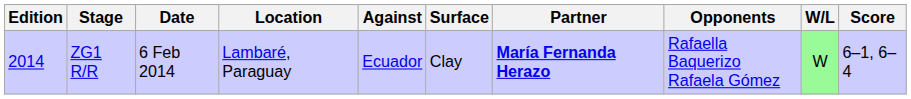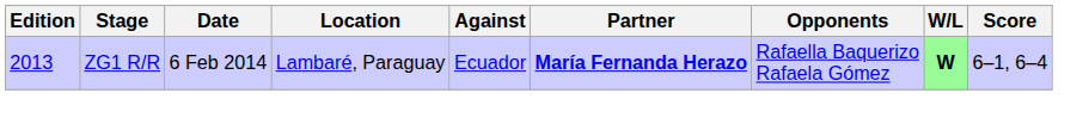- column: Surface | Clay
ZG1 R/R | Edition: 2014 -> 2013
ZG1 R/R | W/L: normal -> bold
